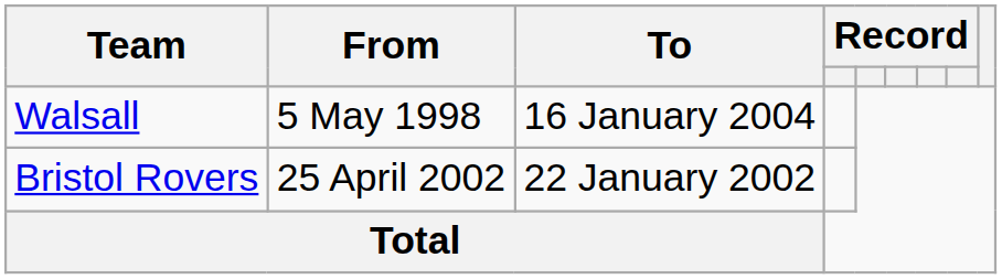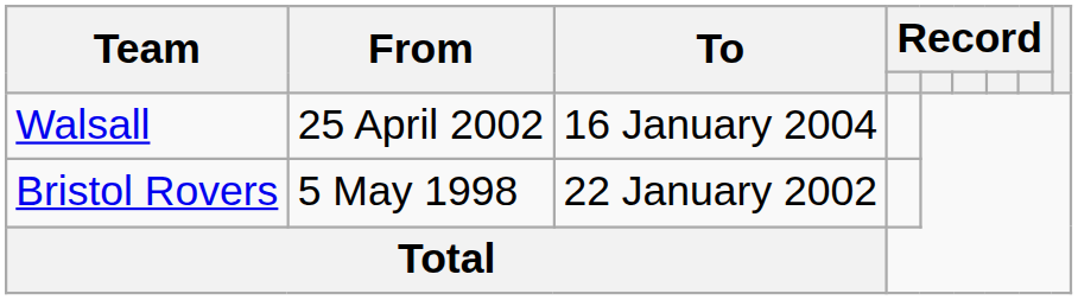Walsall | From: 5 May 1998 -> 25 April 2002
Bristol Rovers | From: 25 April 2002 -> 5 May 1998
